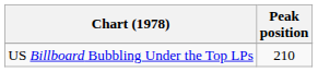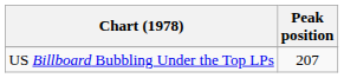US Billboard Bubbling Under the Top LPs | Peak position: 210 -> 207
